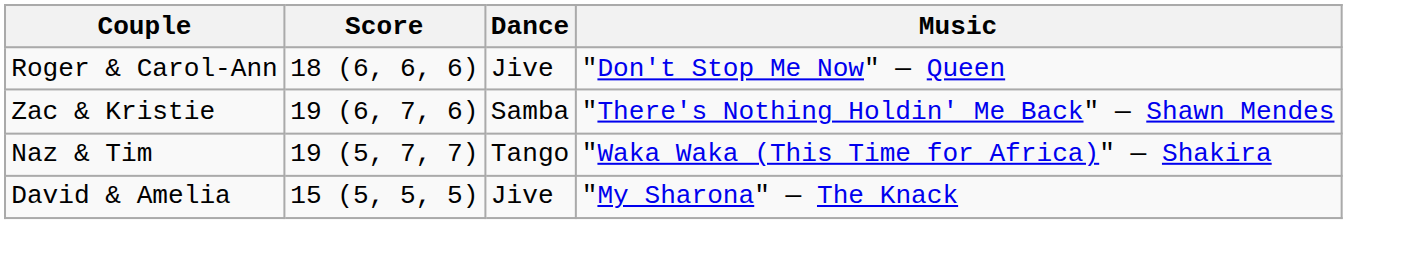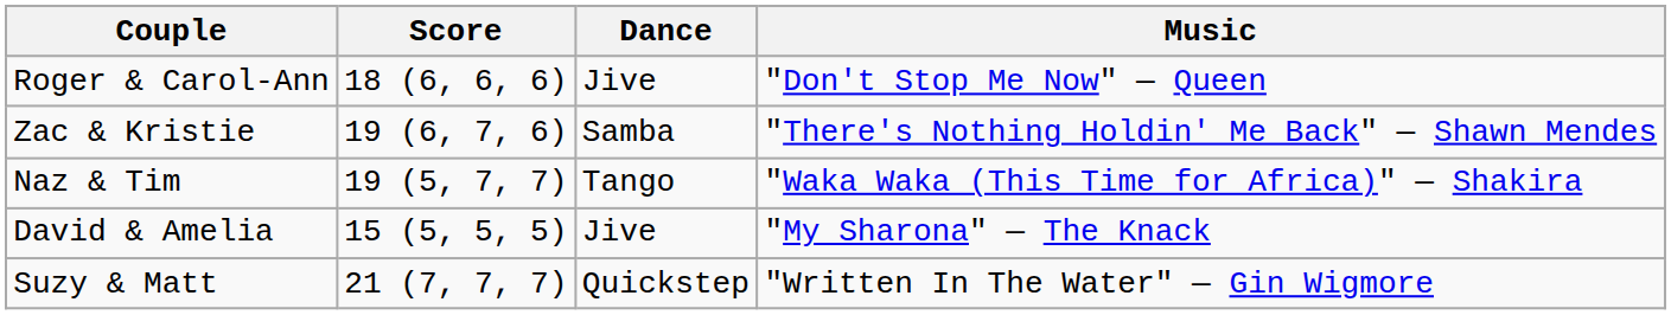+ row: Suzy & Matt | 21 (7, 7, 7) | Quickstep | "Written In The Water" — Gin Wigmore
